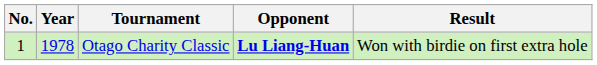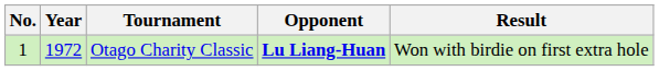Otago Charity Classic | Year: 1978 -> 1972
